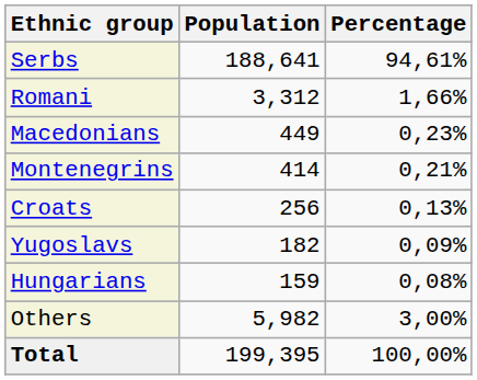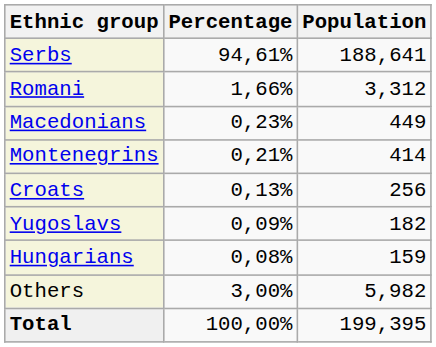columns swapped: Population <-> Percentage
